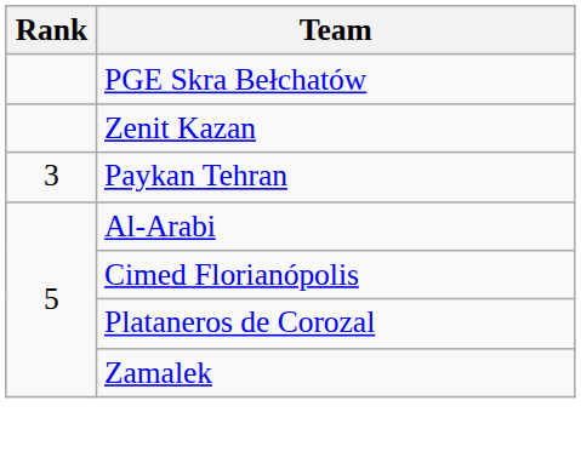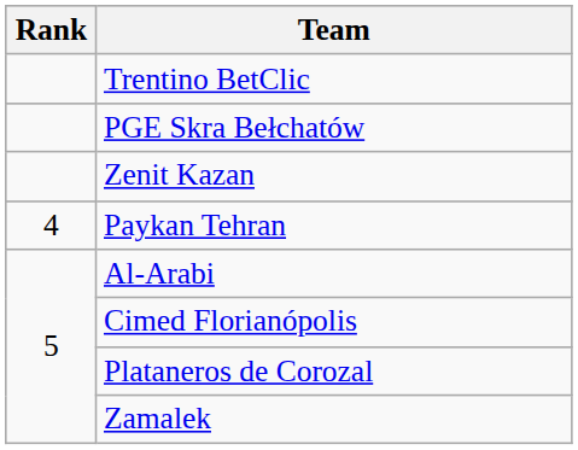+ row: Trentino BetClic
Paykan Tehran | Rank: 3 -> 4
